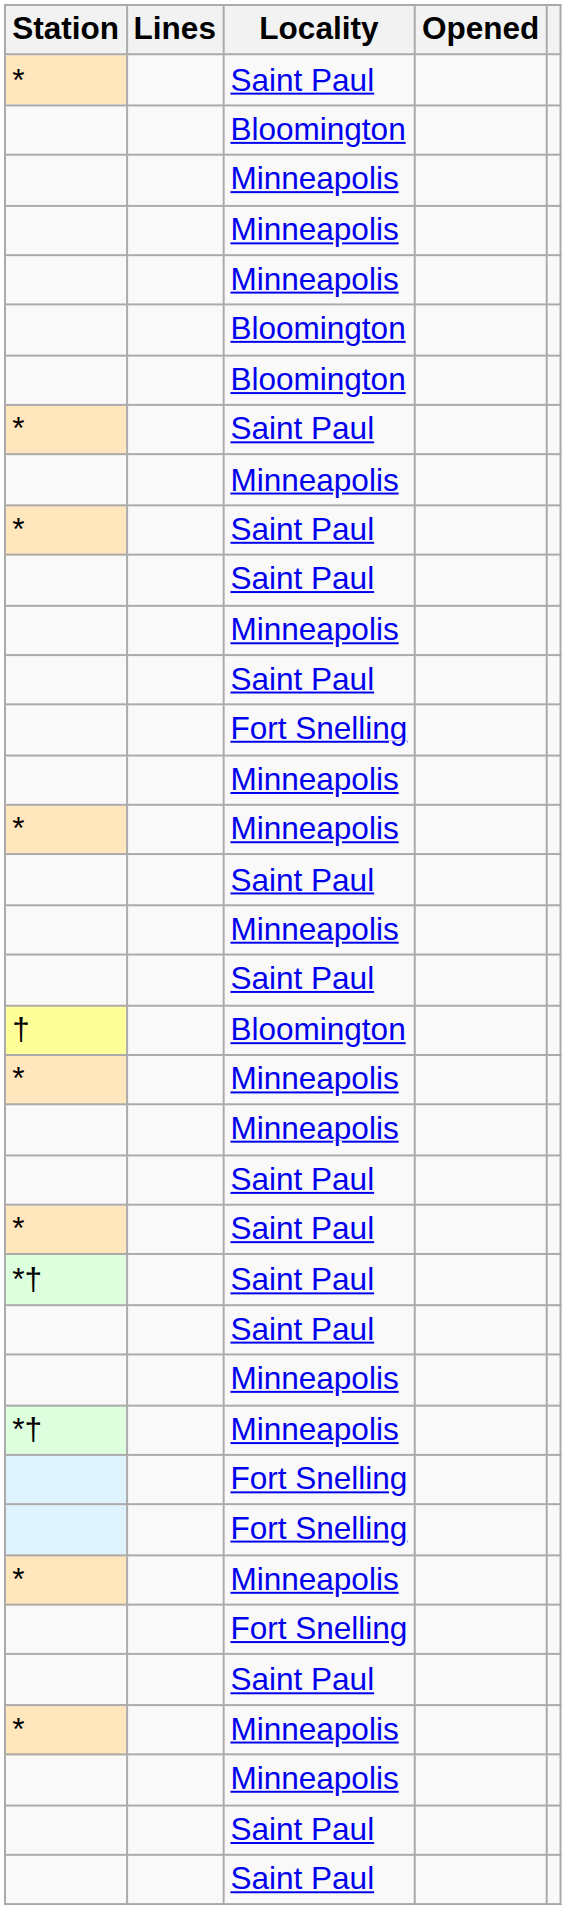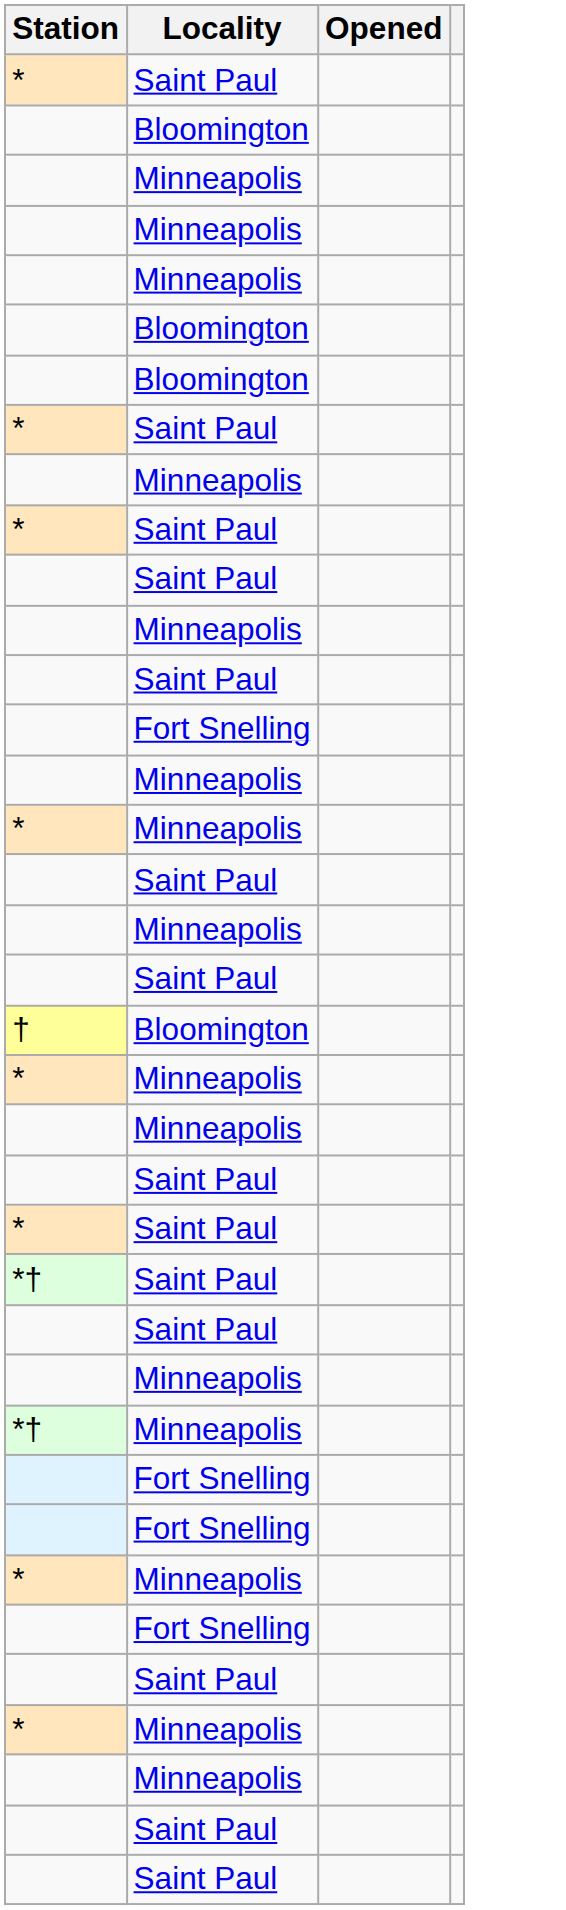- column: Lines
